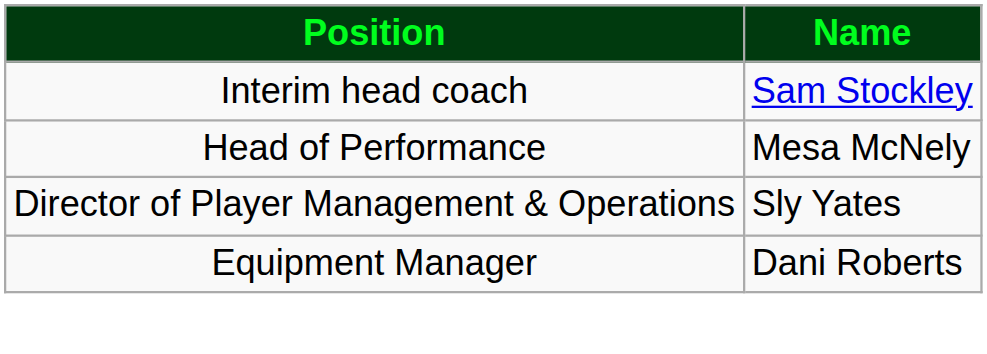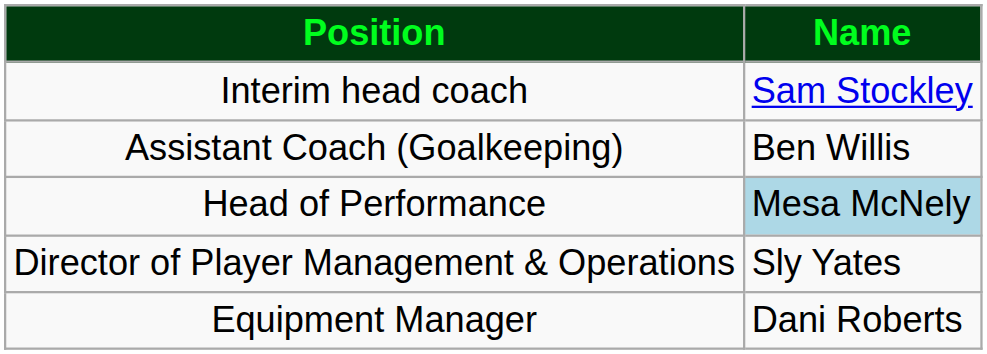+ row: Assistant Coach (Goalkeeping) | Ben Willis
Head of Performance | Name: no background -> lightblue background
